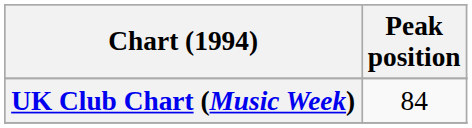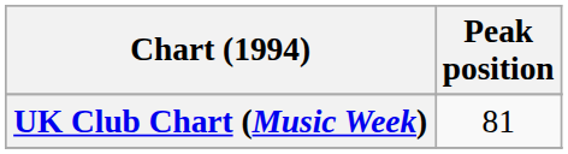UK Club Chart (Music Week) | Peak position: 84 -> 81
